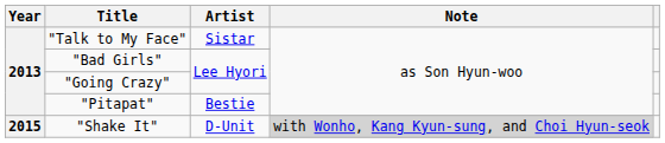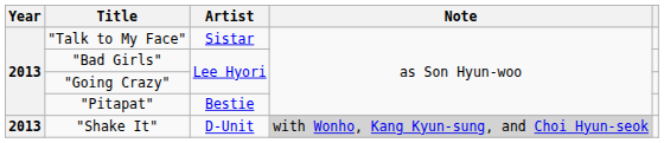"Shake It" | Year: 2015 -> 2013
